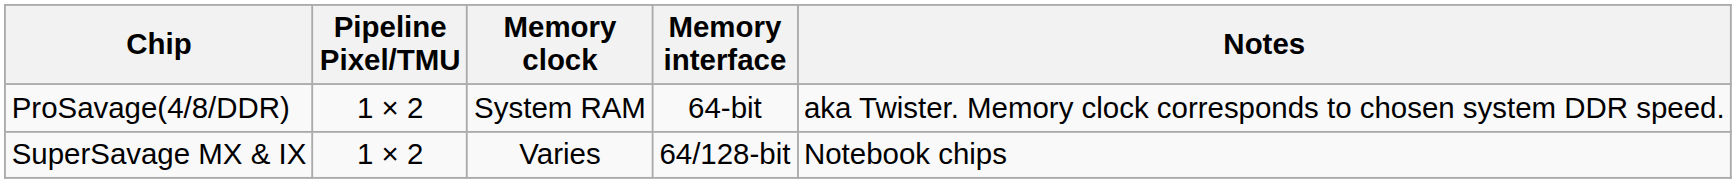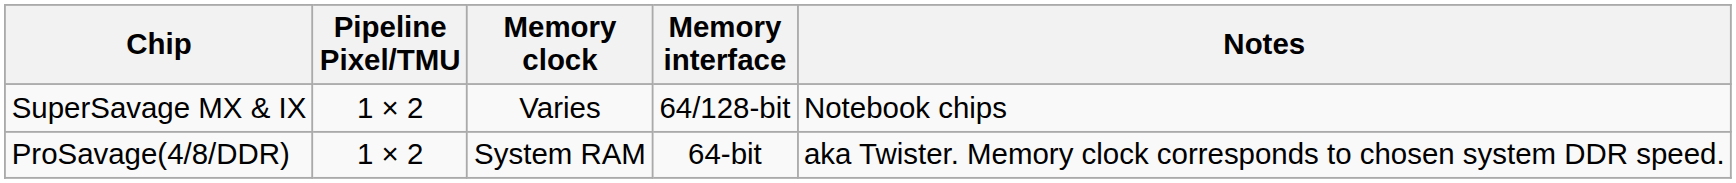rows swapped: ProSavage(4/8/DDR) <-> SuperSavage MX & IX
